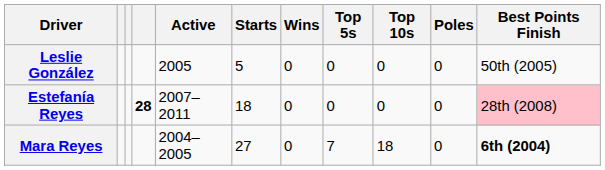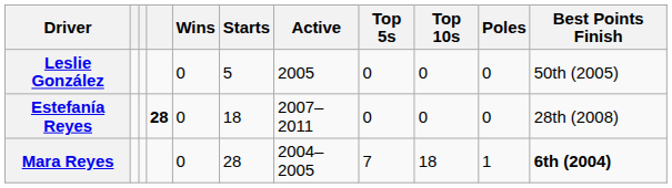columns swapped: Active <-> Wins
Estefanía Reyes | Best Points Finish: pink background -> no background
Mara Reyes | Starts: 27 -> 28
Mara Reyes | Poles: 0 -> 1
